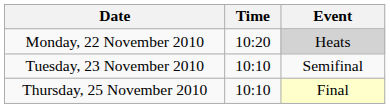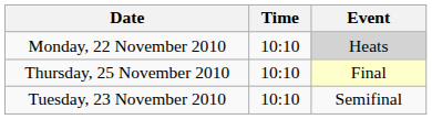Monday, 22 November 2010 | Time: 10:20 -> 10:10
rows swapped: Tuesday, 23 November 2010 <-> Thursday, 25 November 2010
